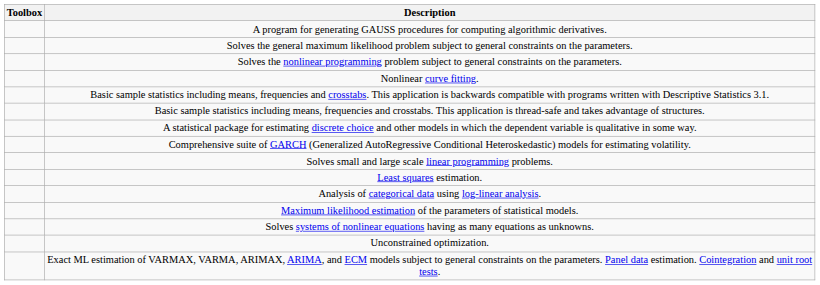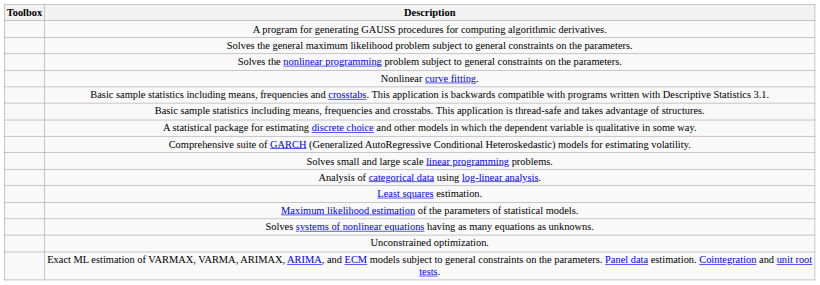rows swapped: Least squares estimation. <-> Analysis of categorical data using log-linear analysis.
